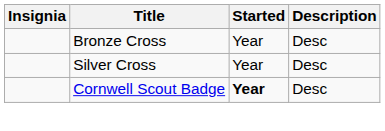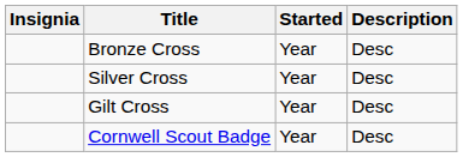+ row: Gilt Cross | Year | Desc
Cornwell Scout Badge | Started: bold -> normal
